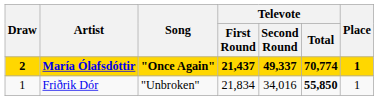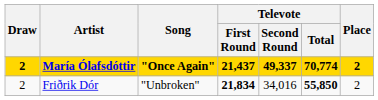María Ólafsdóttir | Place: 1 -> 2
Friðrik Dór | Draw: 1 -> 2
Friðrik Dór | Televote / First Round: normal -> bold
Friðrik Dór | Place: 1 -> 2
